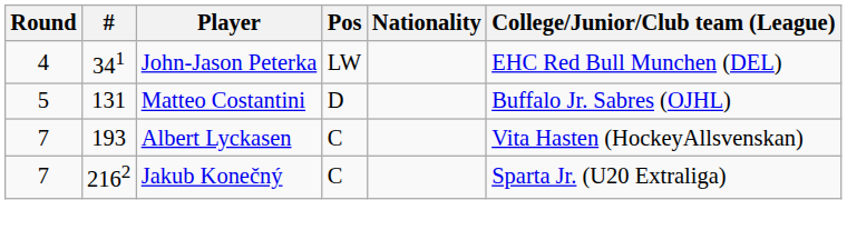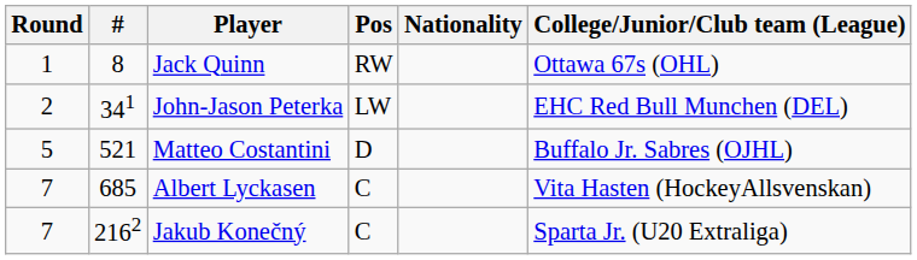+ row: 1 | 8 | Jack Quinn | RW | Ottawa 67s (OHL)
John-Jason Peterka | Round: 4 -> 2
Matteo Costantini | #: 131 -> 521
Albert Lyckasen | #: 193 -> 685
